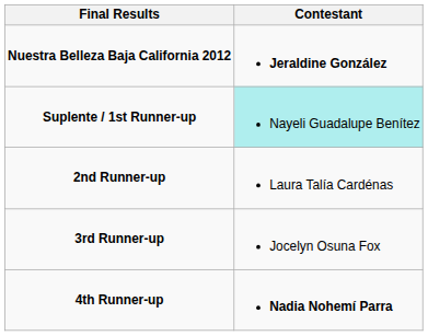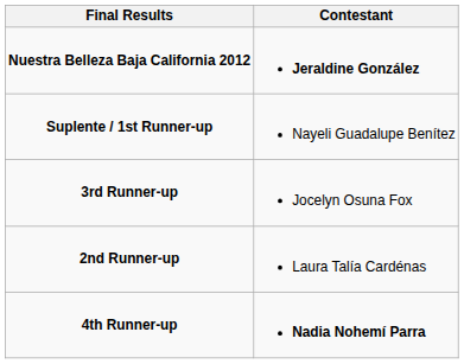Suplente / 1st Runner-up | Contestant: paleturquoise background -> no background
rows swapped: 2nd Runner-up <-> 3rd Runner-up
